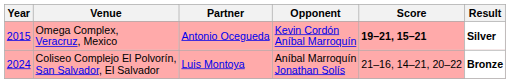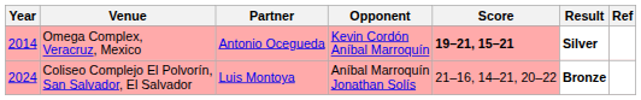+ column: Ref
Omega Complex, Veracruz, Mexico | Year: 2015 -> 2014
